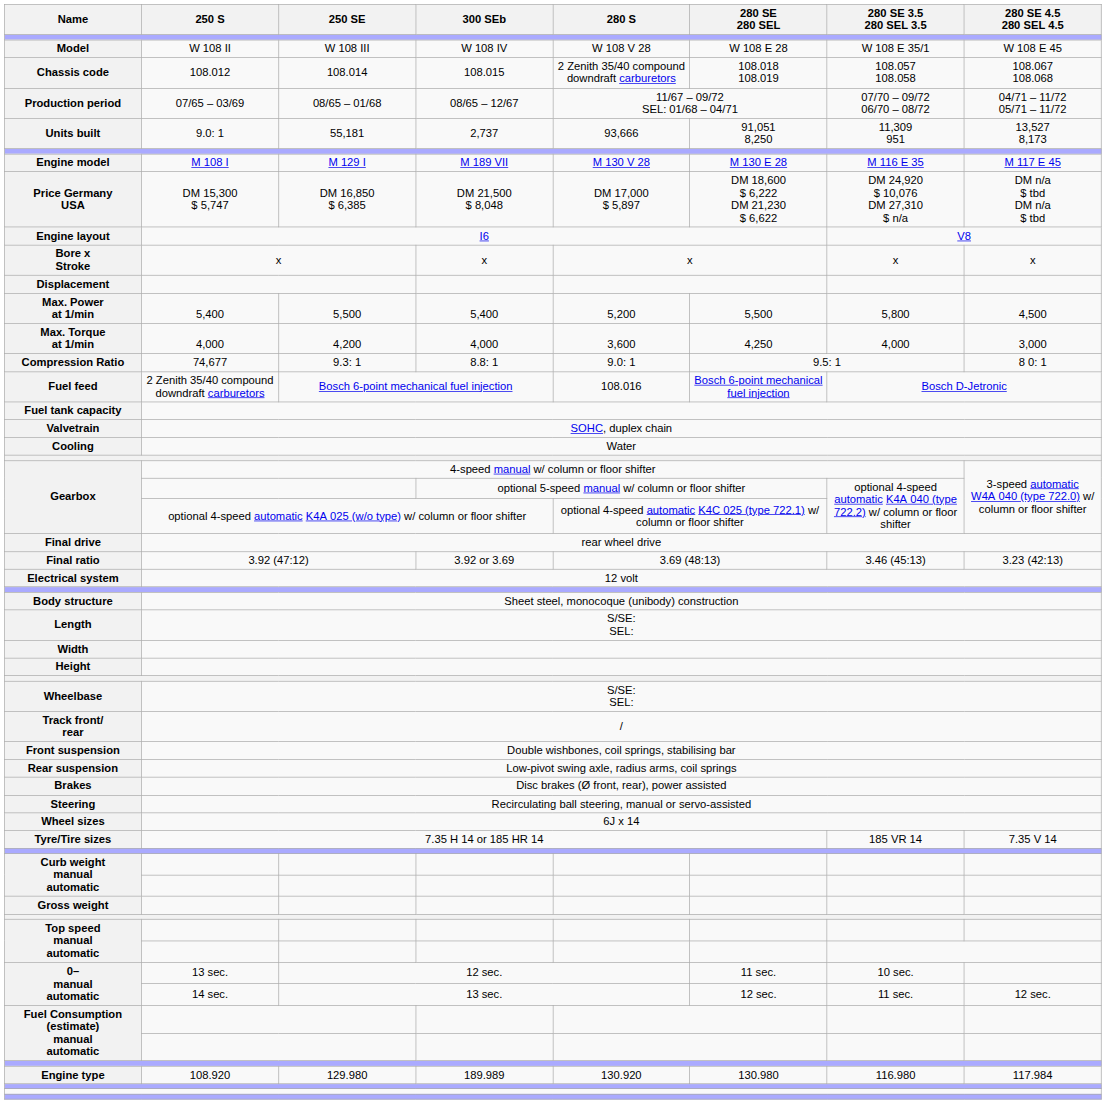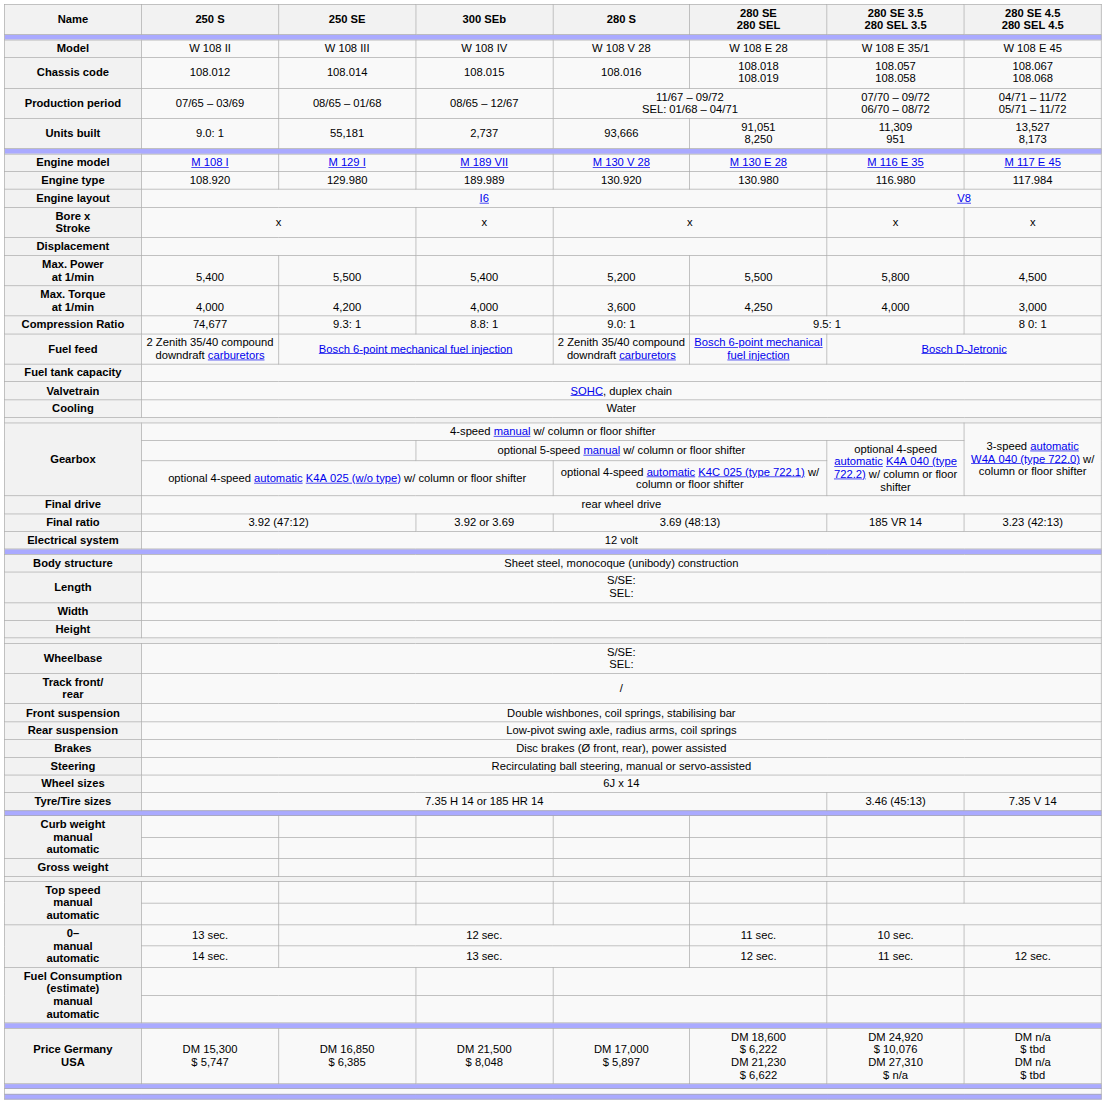Chassis code | 280 S: 2 Zenith 35/40 compound downdraft carburetors -> 108.016
rows swapped: Engine type <-> Price Germany USA
Fuel feed | 280 S: 108.016 -> 2 Zenith 35/40 compound downdraft carburetors
Final ratio | 280 SE 3.5 280 SEL 3.5: 3.46 (45:13) -> 185 VR 14
Tyre/Tire sizes | 280 SE 3.5 280 SEL 3.5: 185 VR 14 -> 3.46 (45:13)
